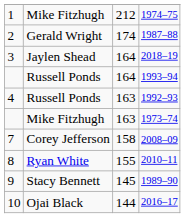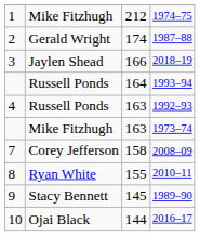2018–19 | column 3: 164 -> 166
